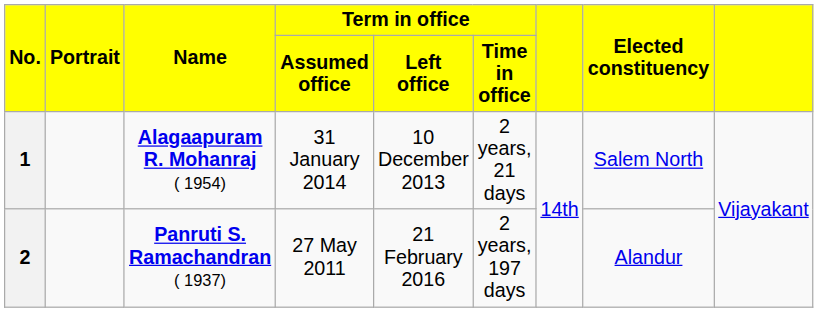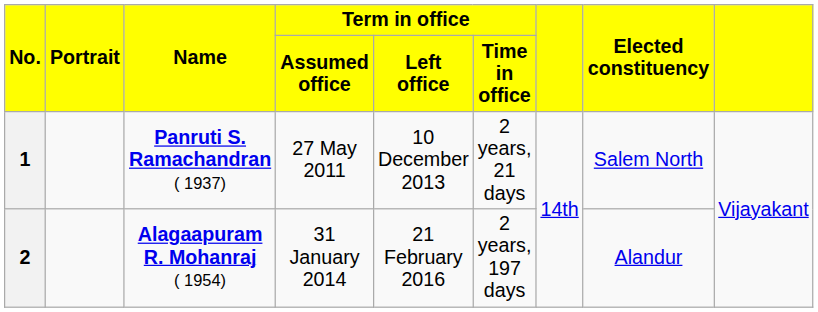1 | Name: Alagaapuram R. Mohanraj ( 1954) -> Panruti S. Ramachandran ( 1937)
1 | Term in office / Assumed office: 31 January 2014 -> 27 May 2011
2 | Name: Panruti S. Ramachandran ( 1937) -> Alagaapuram R. Mohanraj ( 1954)
2 | Term in office / Assumed office: 27 May 2011 -> 31 January 2014
